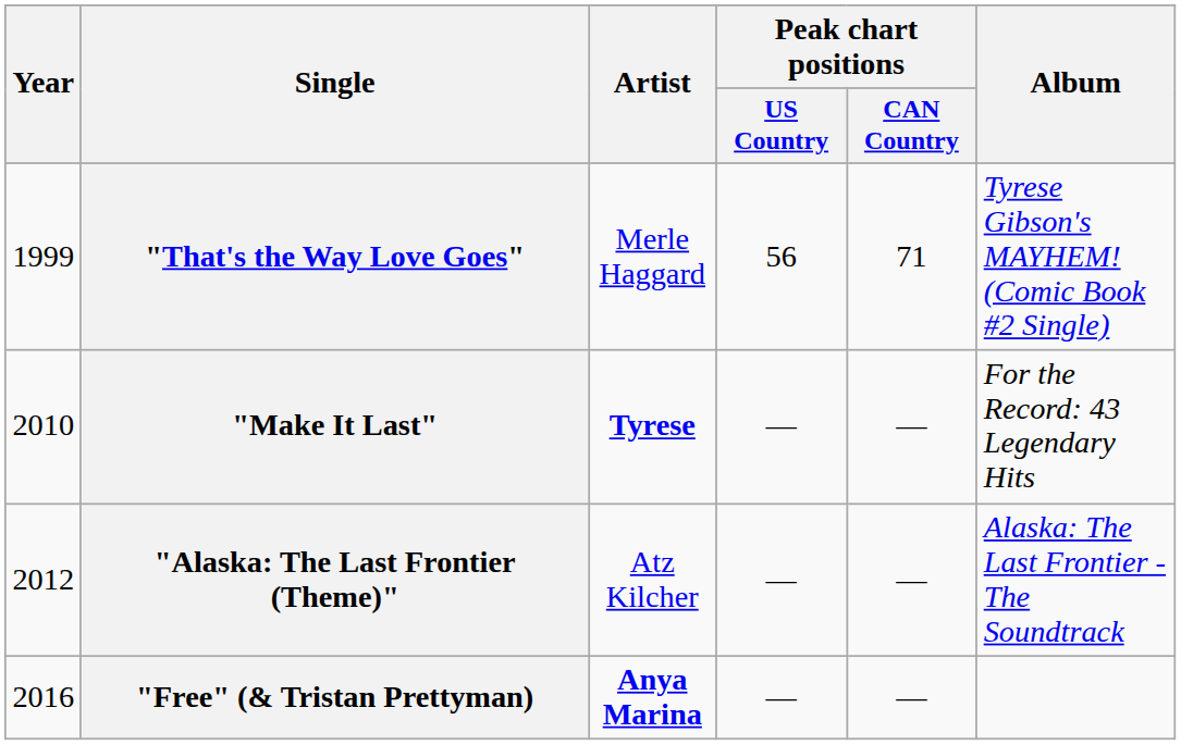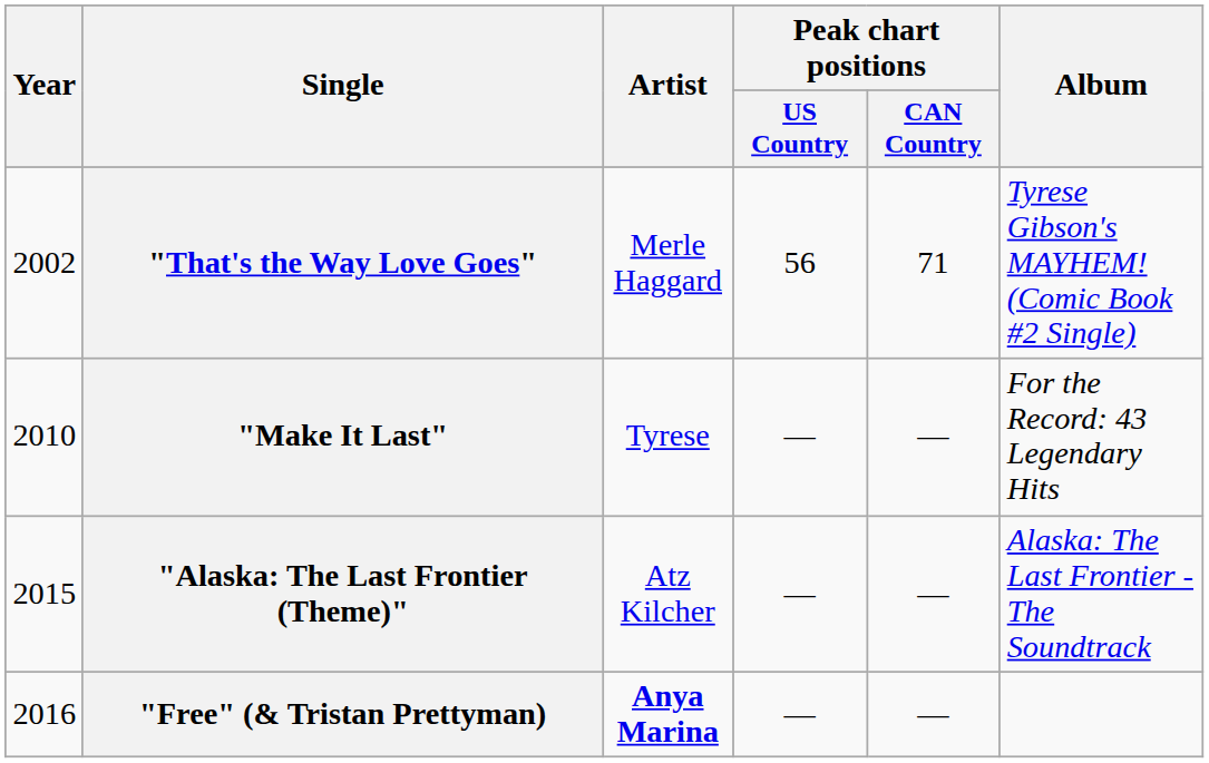"That's the Way Love Goes" | Year: 1999 -> 2002
"Make It Last" | Artist: bold -> normal
"Alaska: The Last Frontier (Theme)" | Year: 2012 -> 2015
